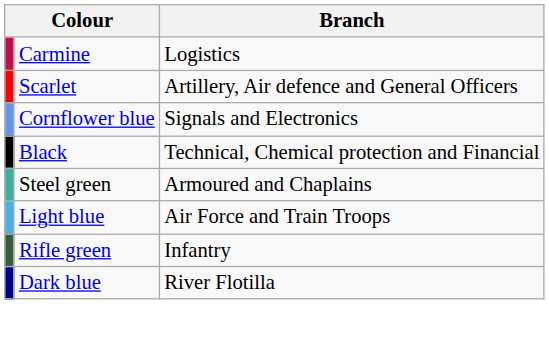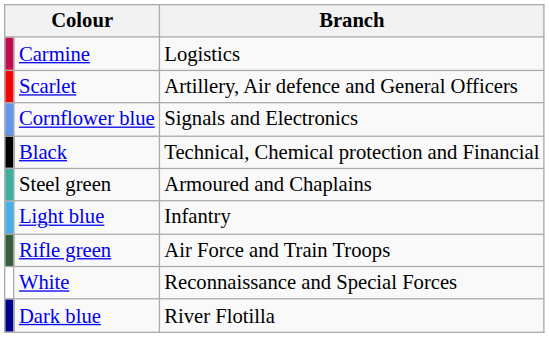Light blue | Branch: Air Force and Train Troops -> Infantry
Rifle green | Branch: Infantry -> Air Force and Train Troops
+ row: White | Reconnaissance and Special Forces
